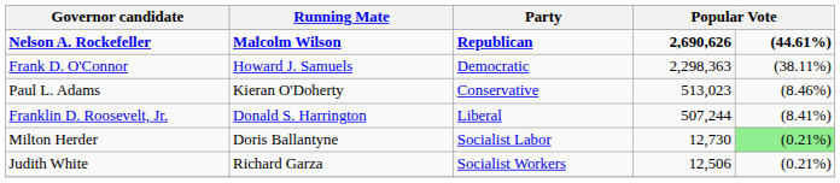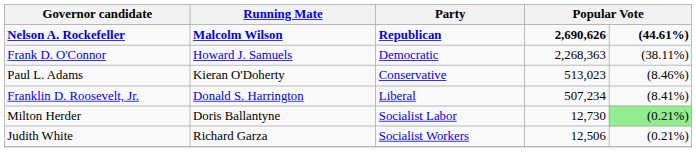Frank D. O'Connor | column 4: 2,298,363 -> 2,268,363
Franklin D. Roosevelt, Jr. | column 4: 507,244 -> 507,234
